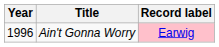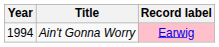Ain't Gonna Worry | Year: 1996 -> 1994
